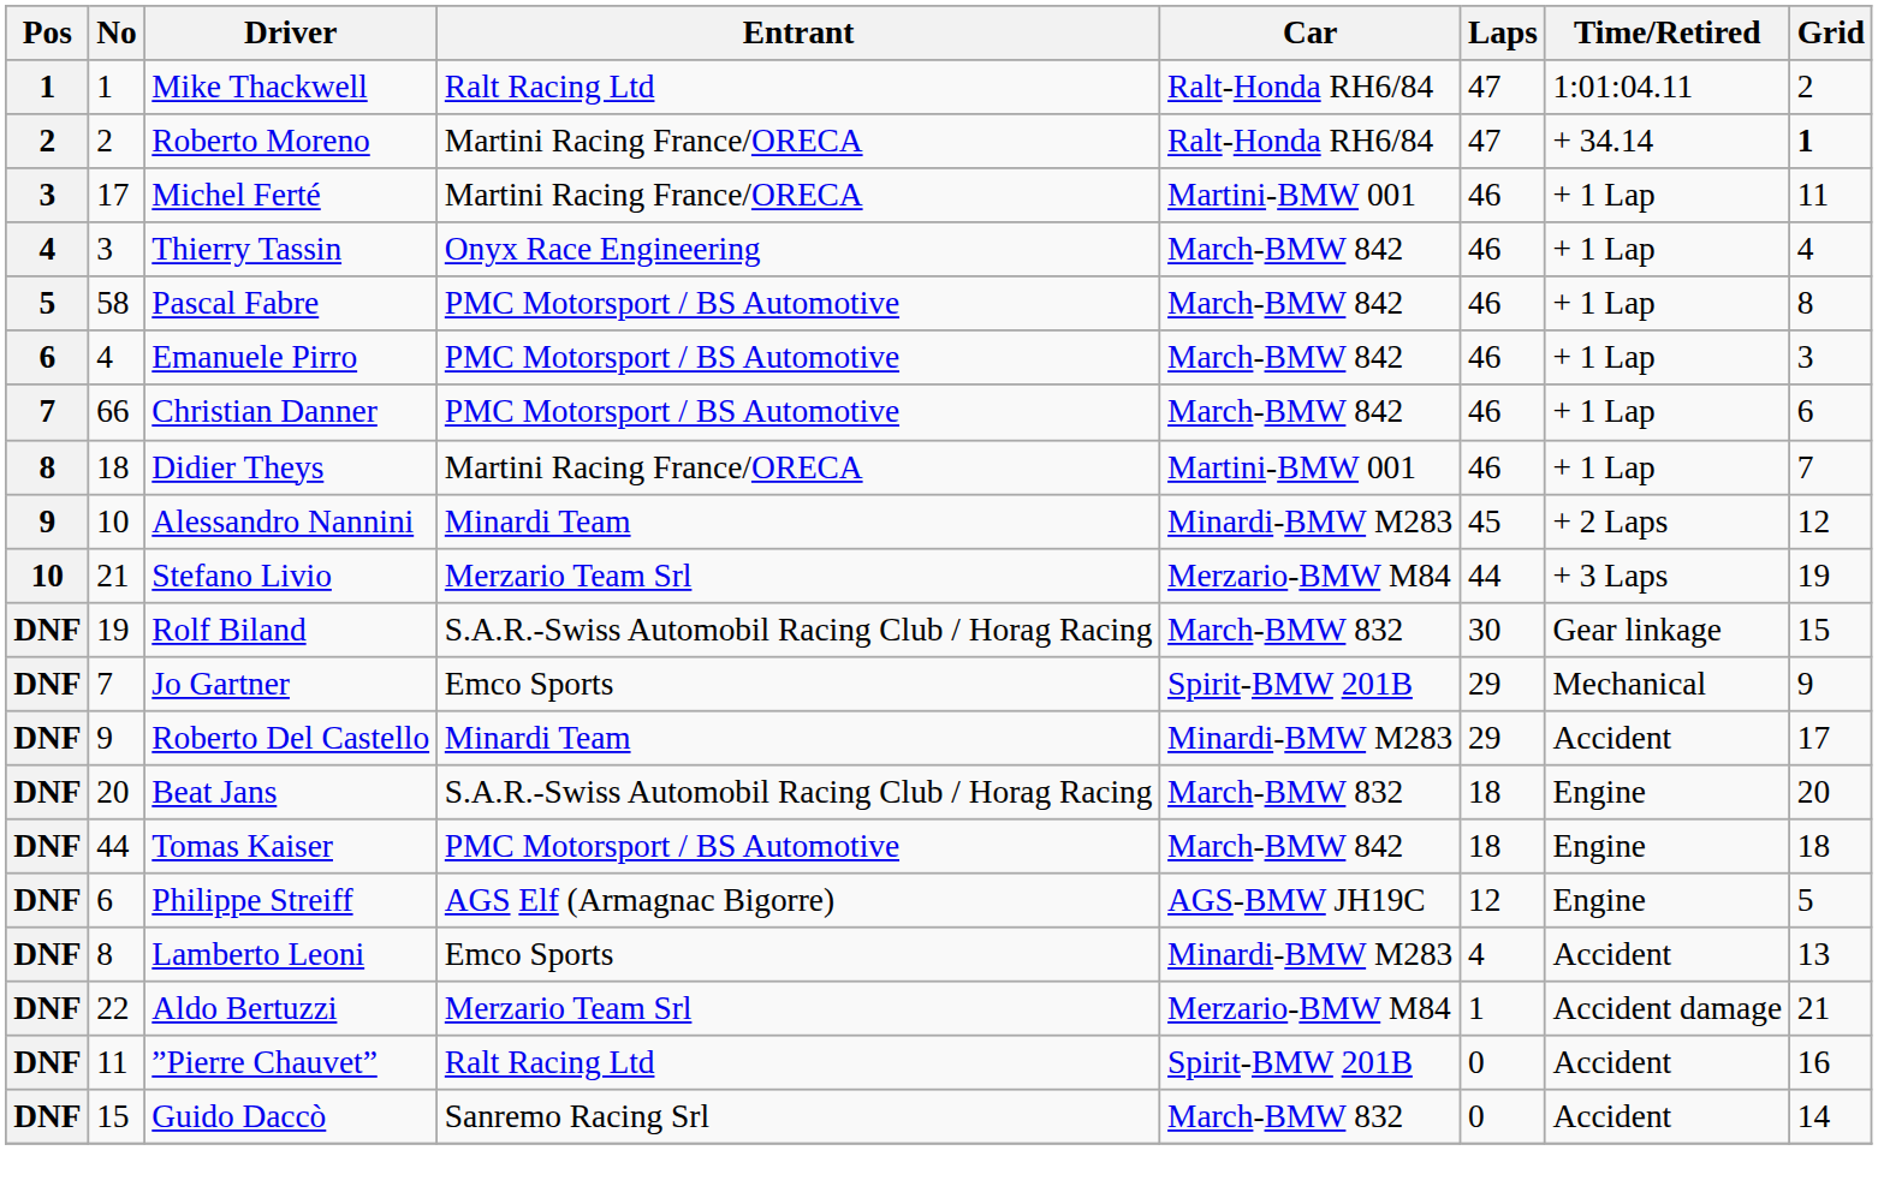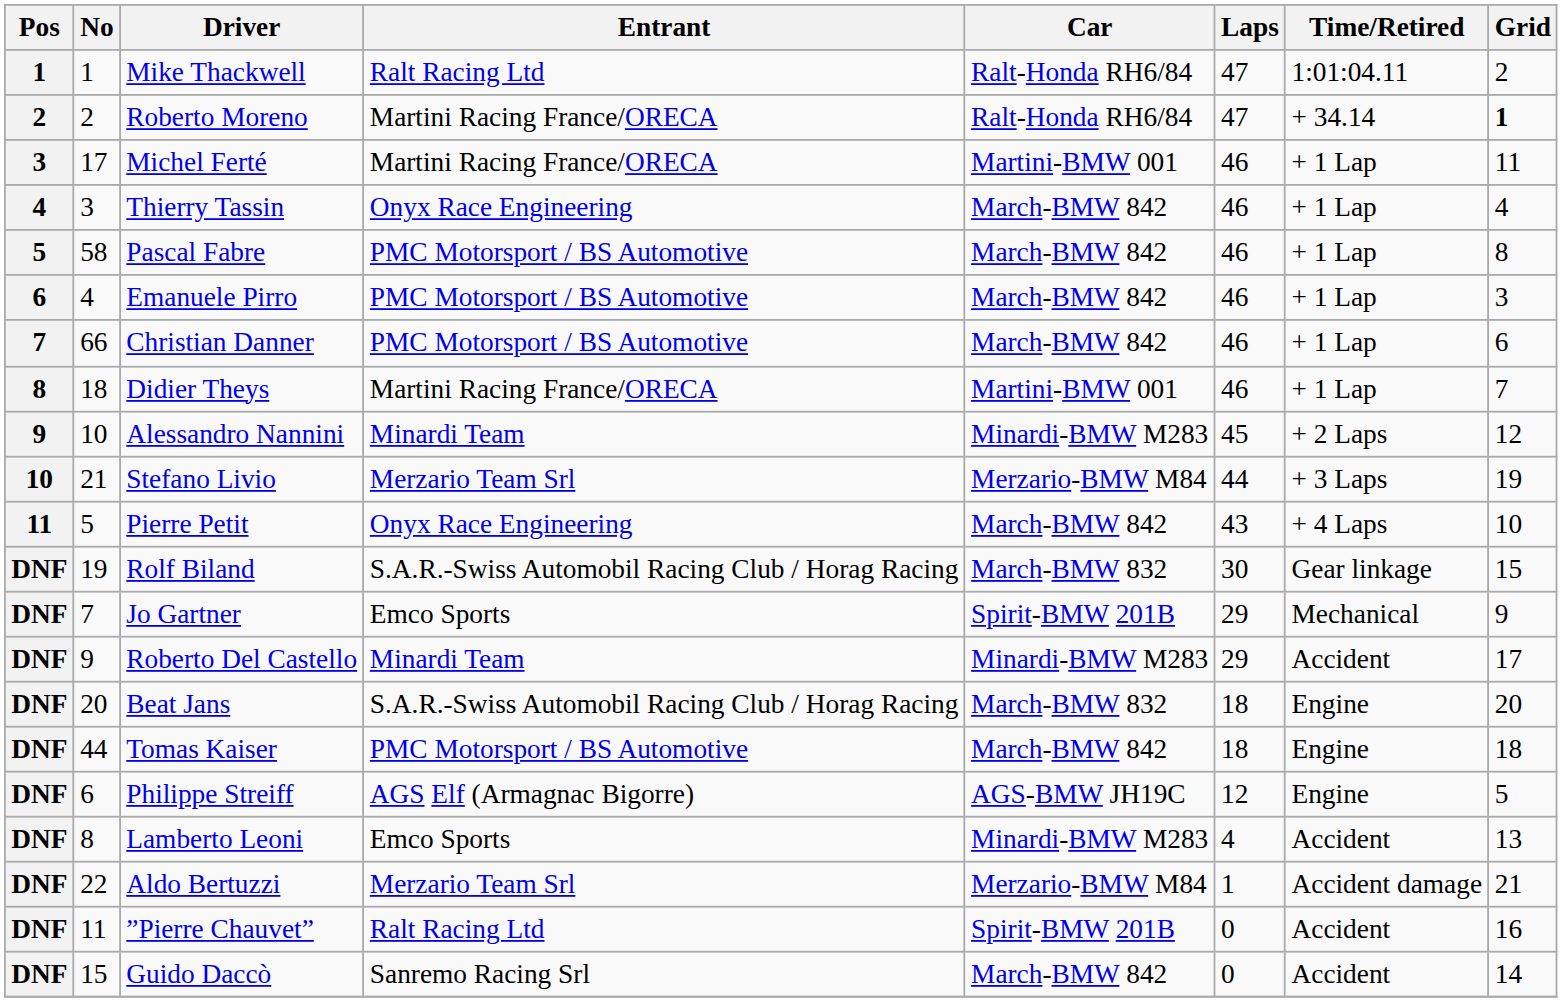+ row: 11 | 5 | Pierre Petit | Onyx Race Engineering | March-BMW 842 | 43 | + 4 Laps | 10
Guido Daccò | Car: March-BMW 832 -> March-BMW 842
